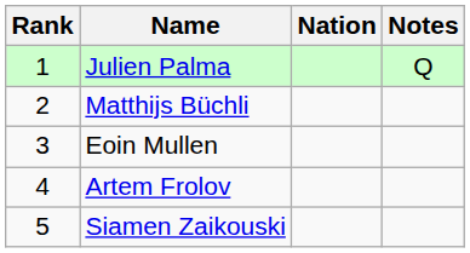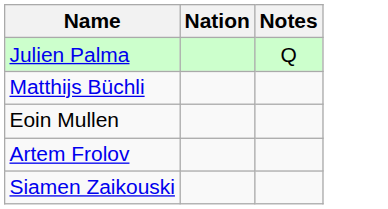- column: Rank | 1 | 2 | 3 | 4 | 5
